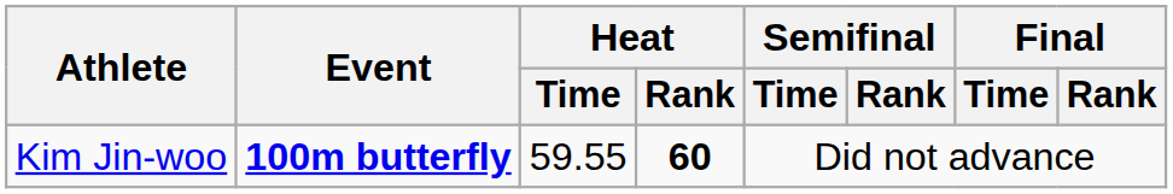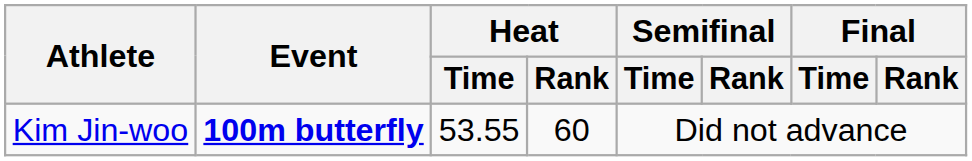Kim Jin-woo | Heat / Time: 59.55 -> 53.55
Kim Jin-woo | Heat / Rank: bold -> normal
